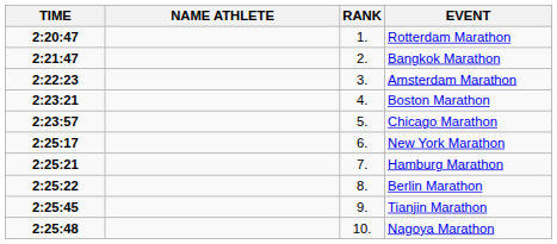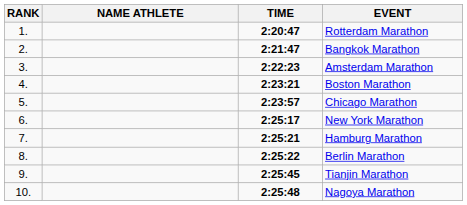columns swapped: RANK <-> TIME
